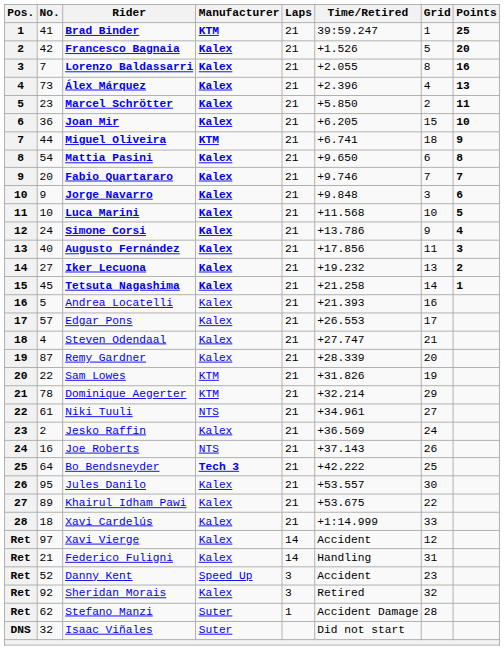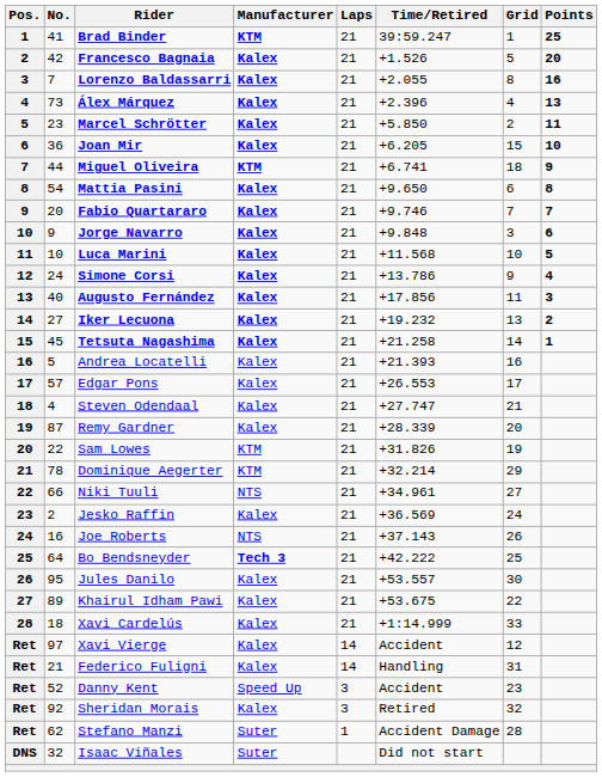Niki Tuuli | No.: 61 -> 66
